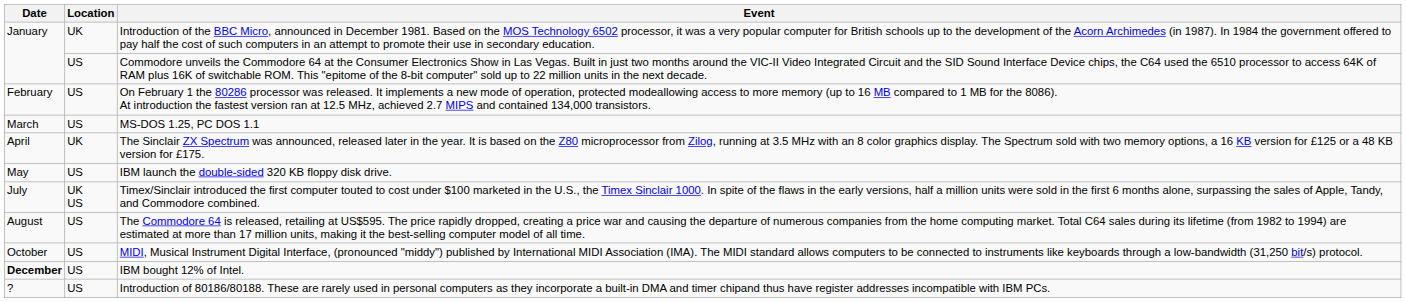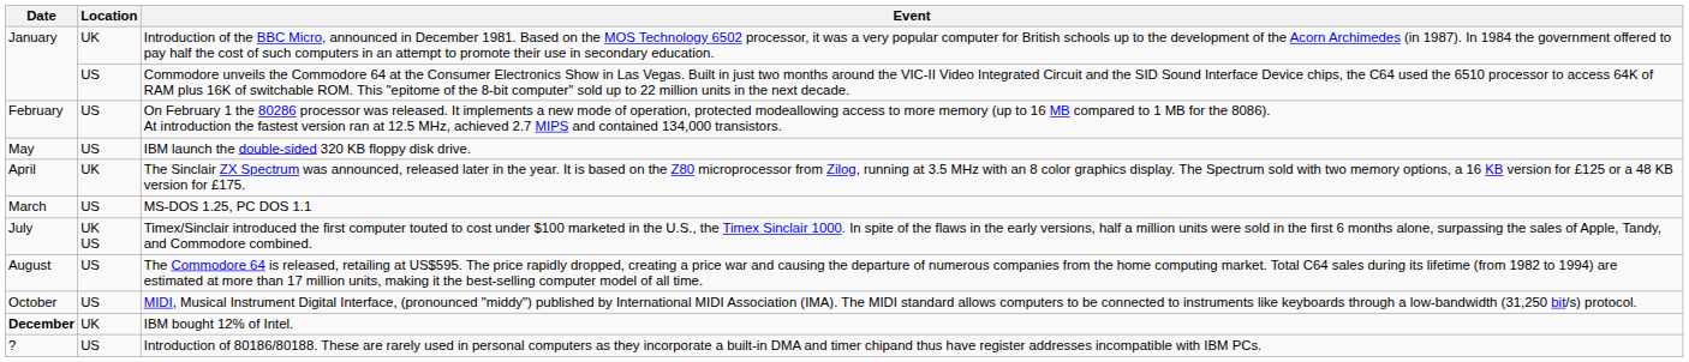rows swapped: MS-DOS 1.25, PC DOS 1.1 <-> IBM launch the double-sided 320 KB floppy disk drive.
IBM bought 12% of Intel. | Location: US -> UK
